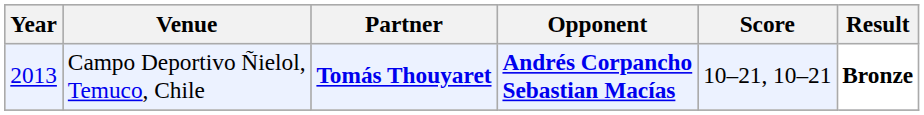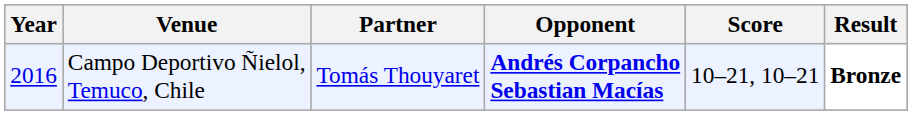Campo Deportivo Ñielol, Temuco, Chile | Year: 2013 -> 2016
Campo Deportivo Ñielol, Temuco, Chile | Partner: bold -> normal
